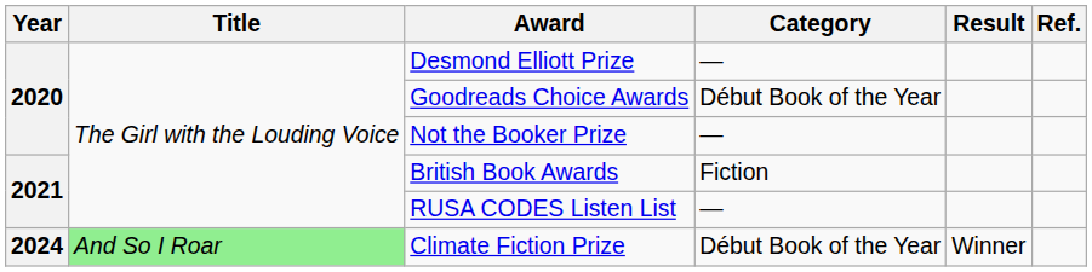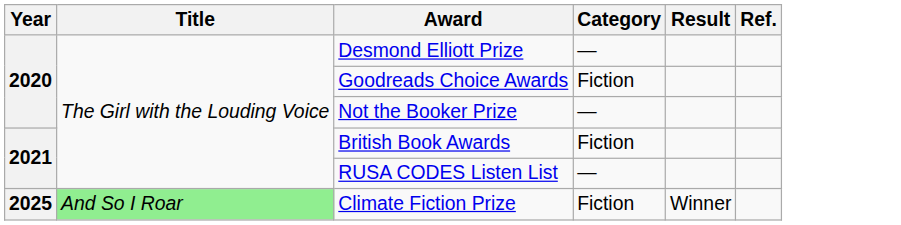Goodreads Choice Awards | Category: Début Book of the Year -> Fiction
Climate Fiction Prize | Year: 2024 -> 2025
Climate Fiction Prize | Category: Début Book of the Year -> Fiction
